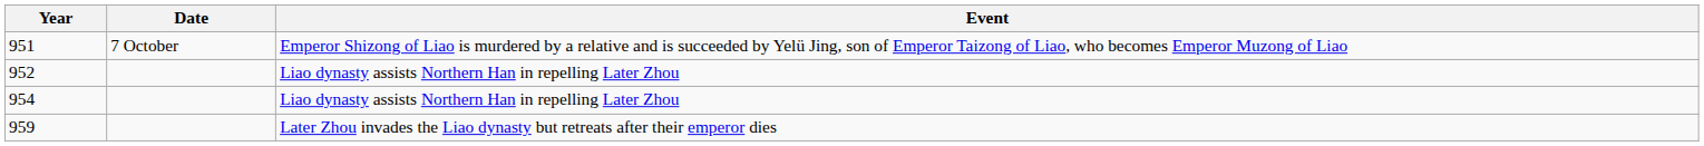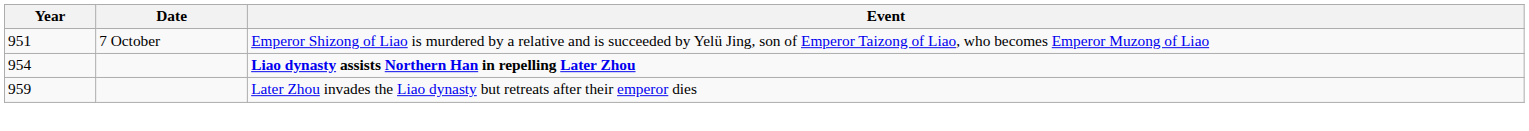- row: 952 | Liao dynasty assists Northern Han in repelling Later Zhou
954 | Event: normal -> bold
